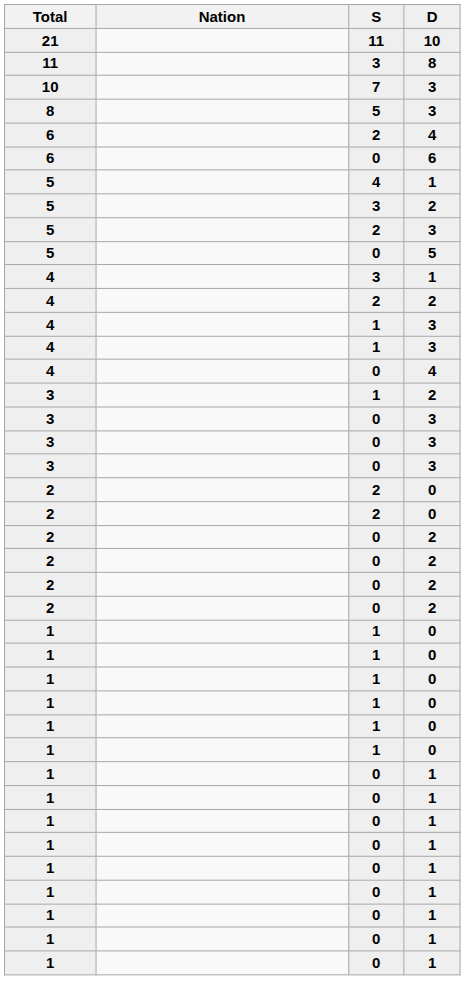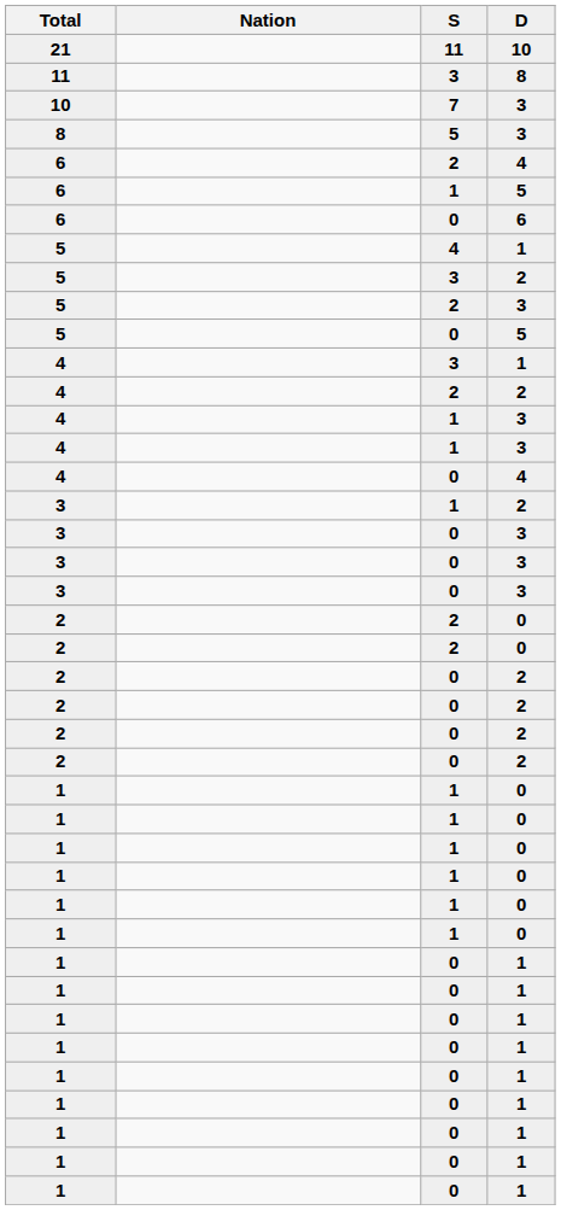+ row: 6 | 1 | 5
